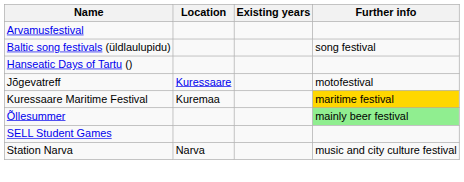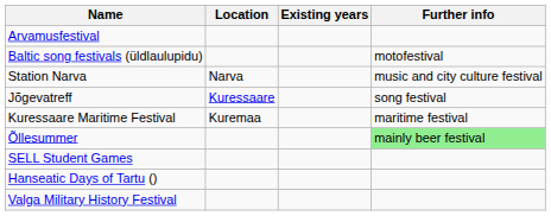Baltic song festivals (üldlaulupidu) | Further info: song festival -> motofestival
rows swapped: Hanseatic Days of Tartu () <-> Station Narva
Jõgevatreff | Further info: motofestival -> song festival
Kuressaare Maritime Festival | Further info: gold background -> no background
+ row: Valga Military History Festival
